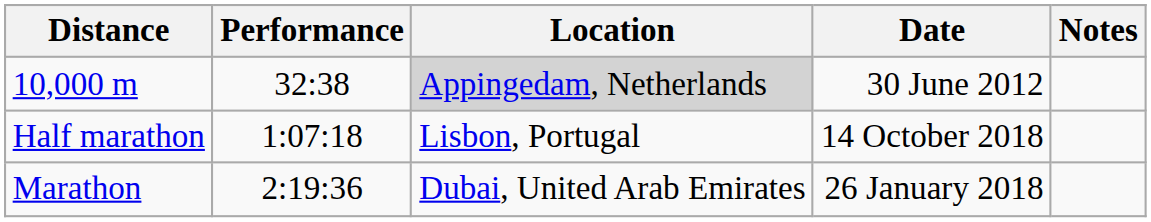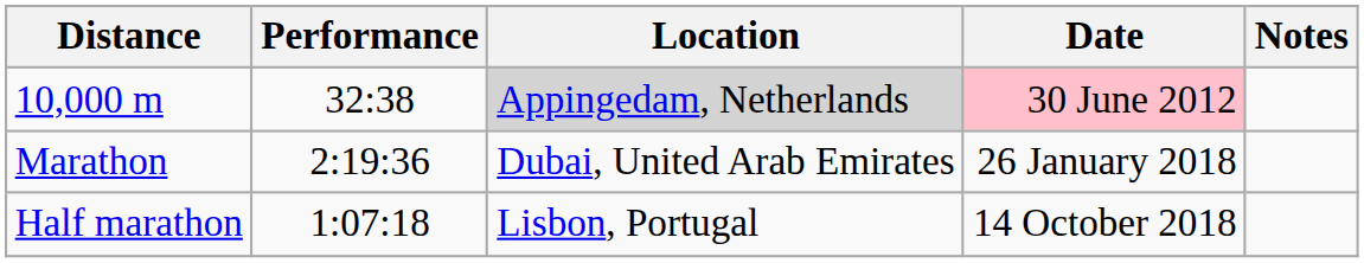10,000 m | Date: no background -> pink background
rows swapped: Half marathon <-> Marathon
